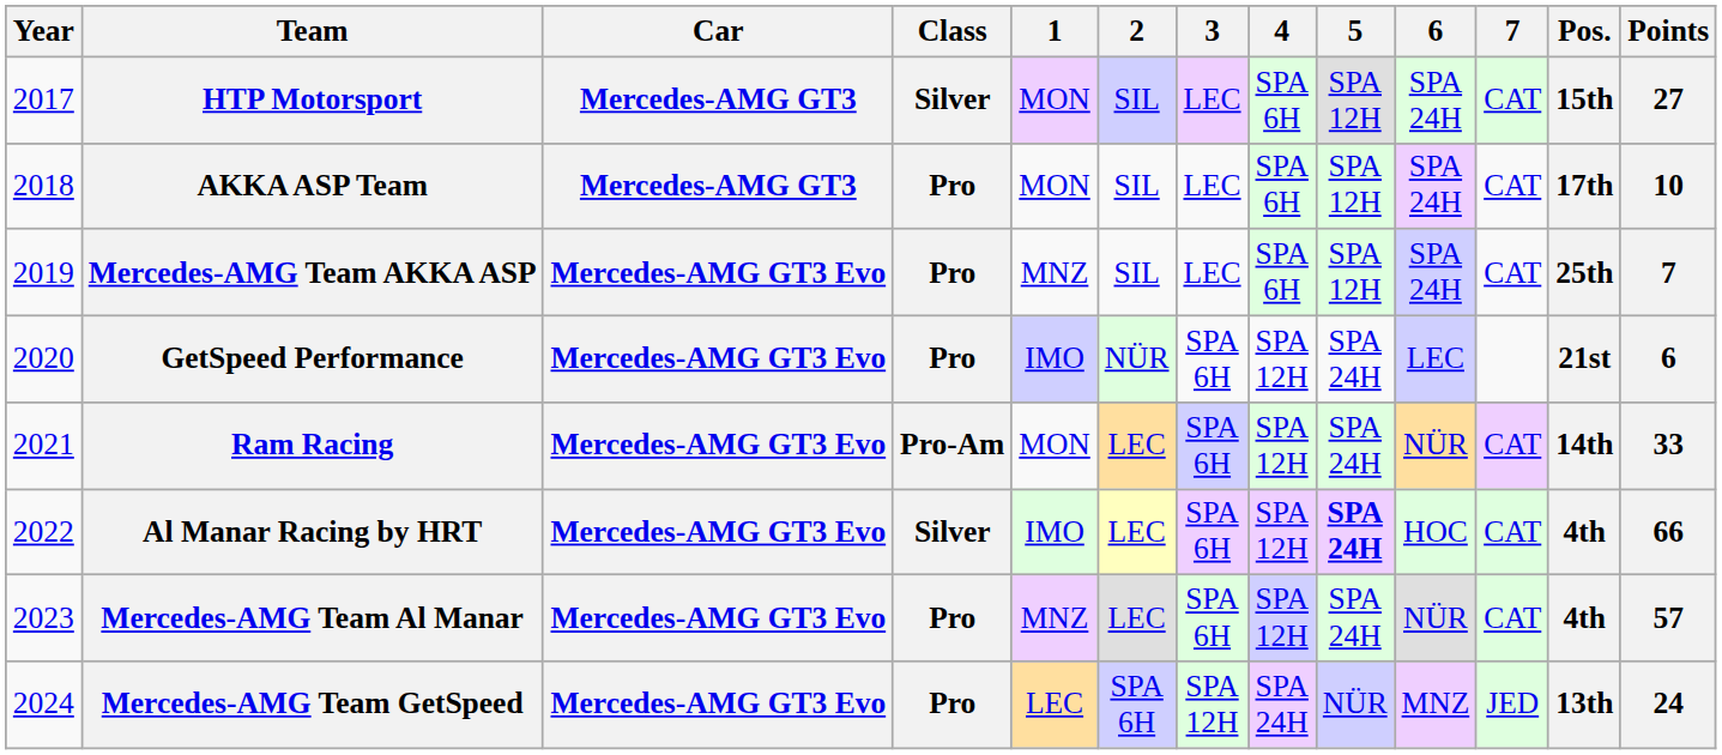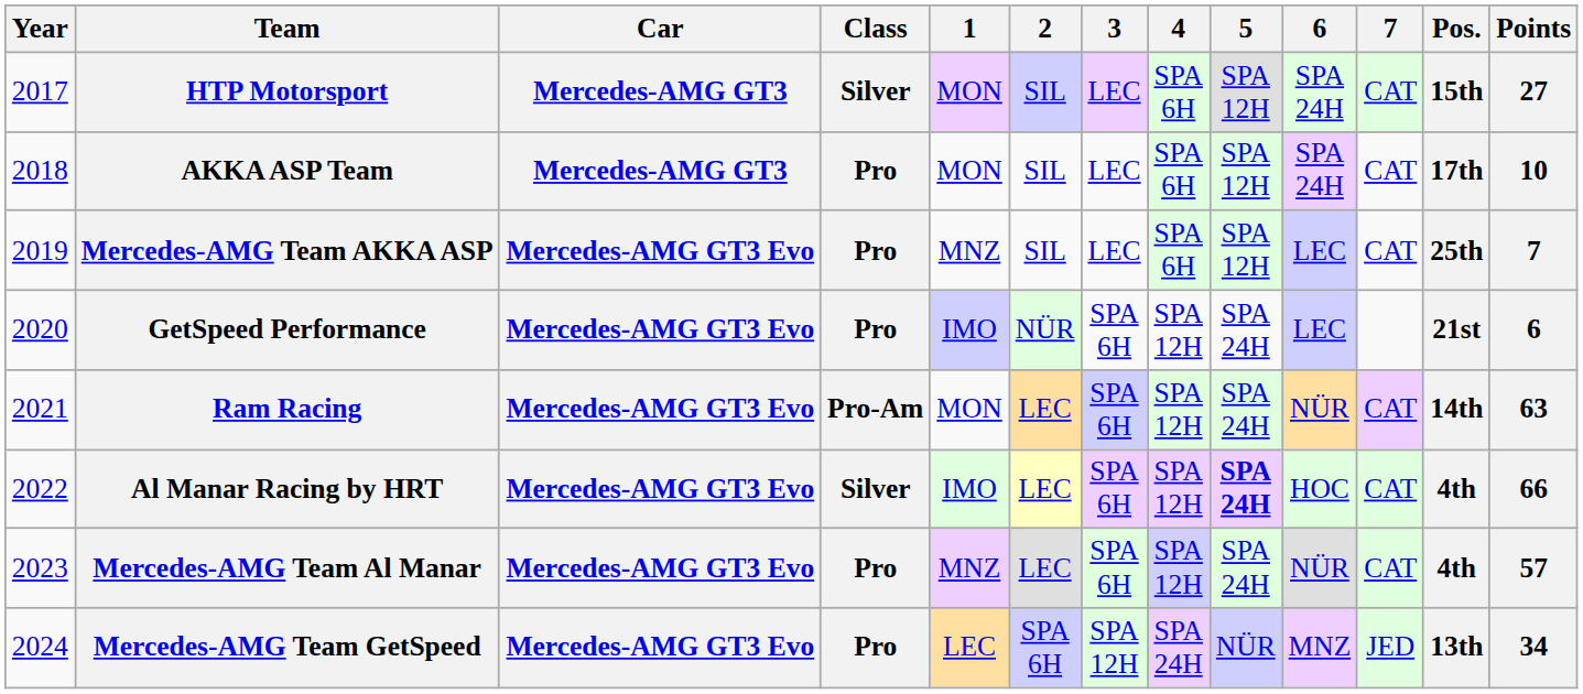Mercedes-AMG Team AKKA ASP | 6: SPA 24H -> LEC
Ram Racing | Points: 33 -> 63
Mercedes-AMG Team GetSpeed | Points: 24 -> 34
